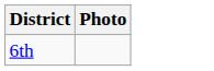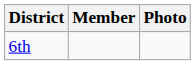+ column: Member
